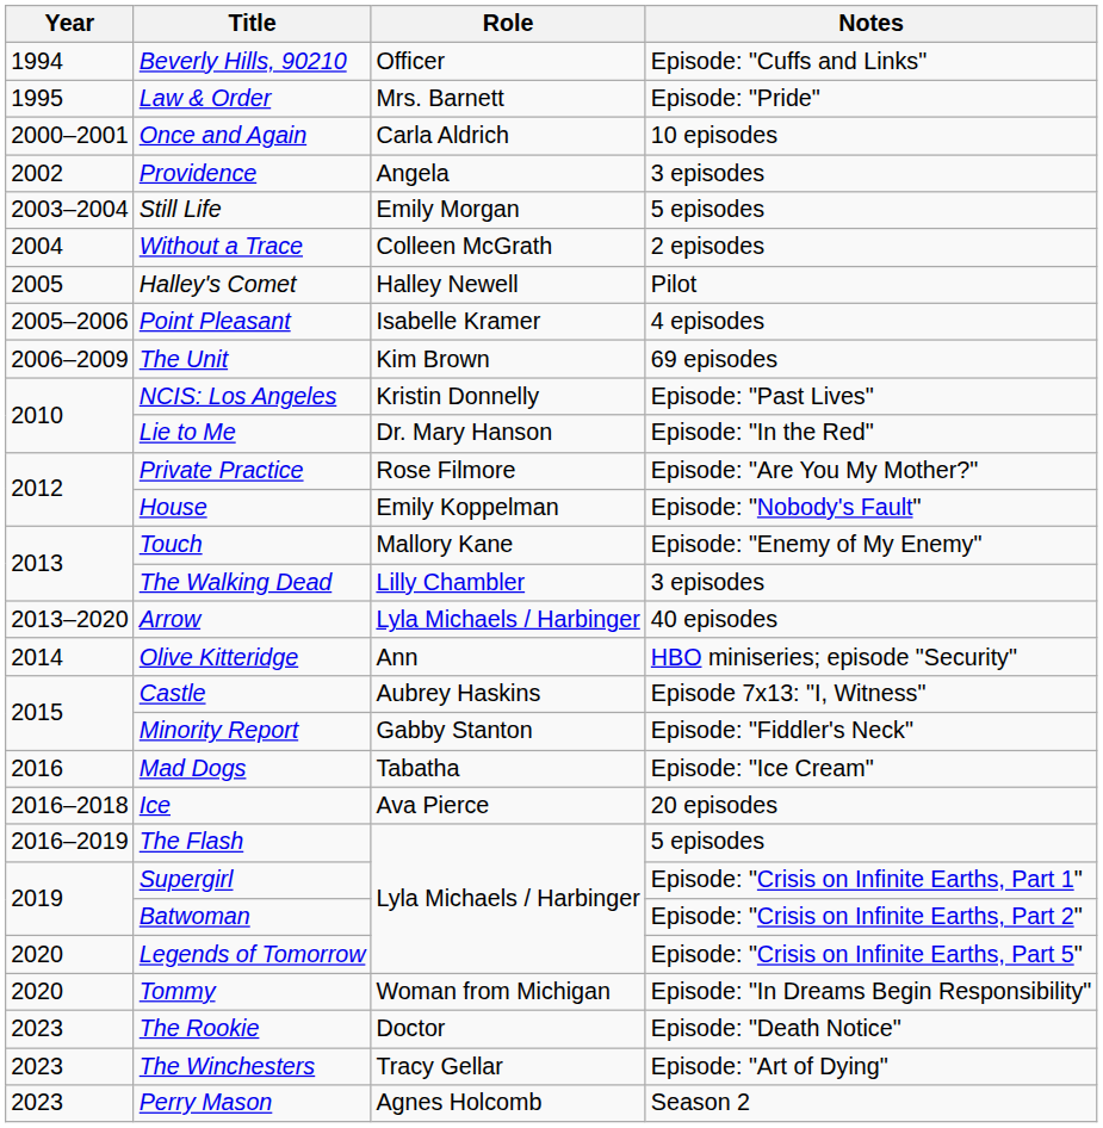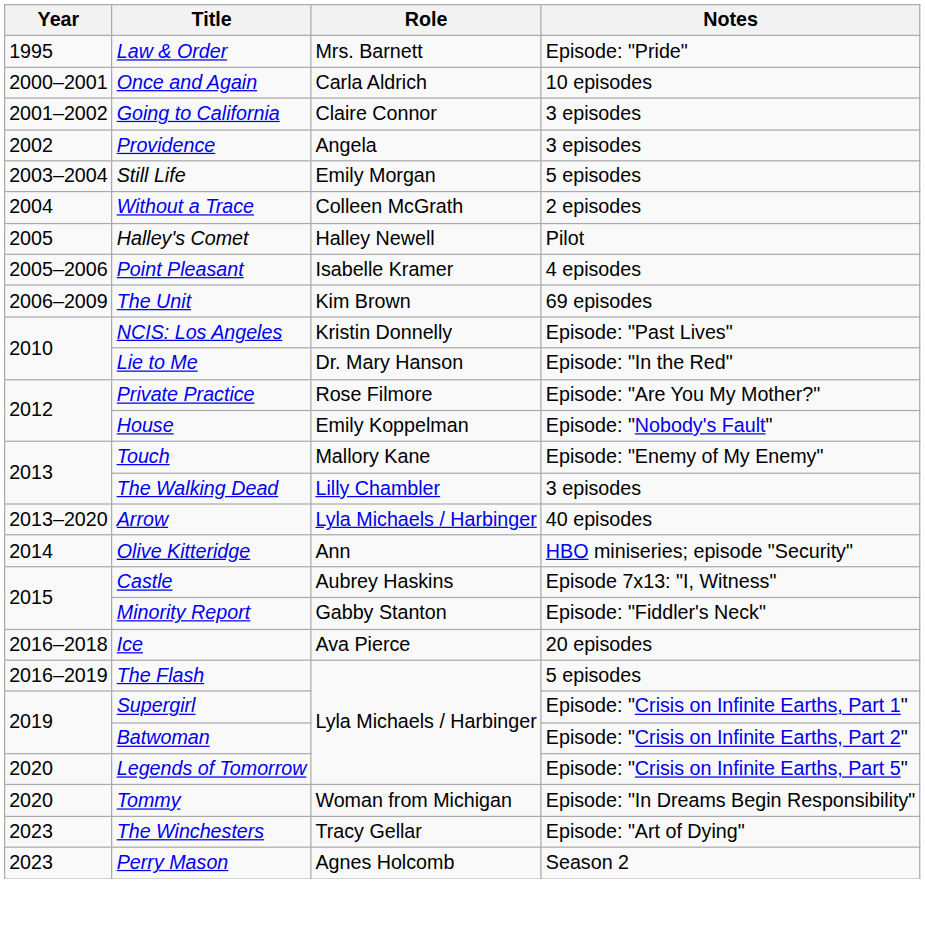- row: 1994 | Beverly Hills, 90210 | Officer | Episode: "Cuffs and Links"
+ row: 2001–2002 | Going to California | Claire Connor | 3 episodes
- row: 2016 | Mad Dogs | Tabatha | Episode: "Ice Cream"
- row: 2023 | The Rookie | Doctor | Episode: "Death Notice"
